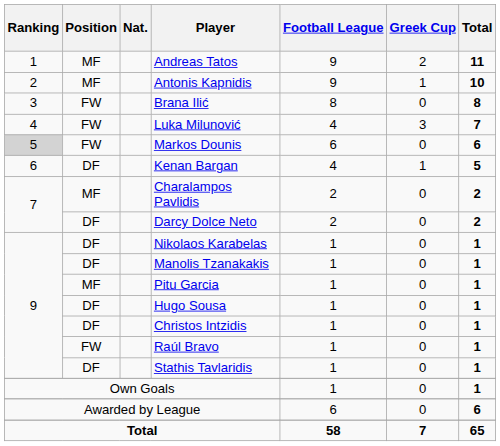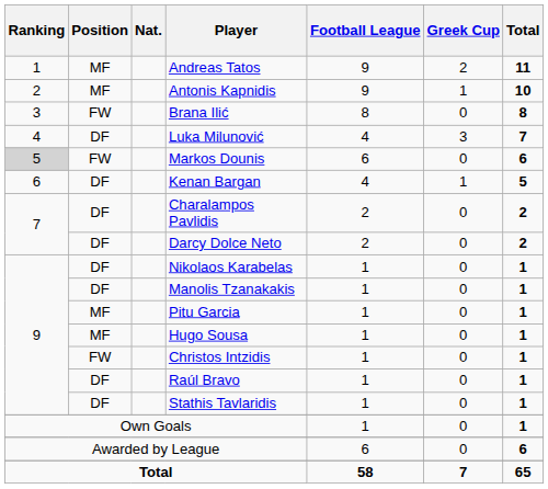Luka Milunović | Position: FW -> DF
Charalampos Pavlidis | Position: MF -> DF
Hugo Sousa | Position: DF -> MF
Christos Intzidis | Position: DF -> FW
Raúl Bravo | Position: FW -> DF
